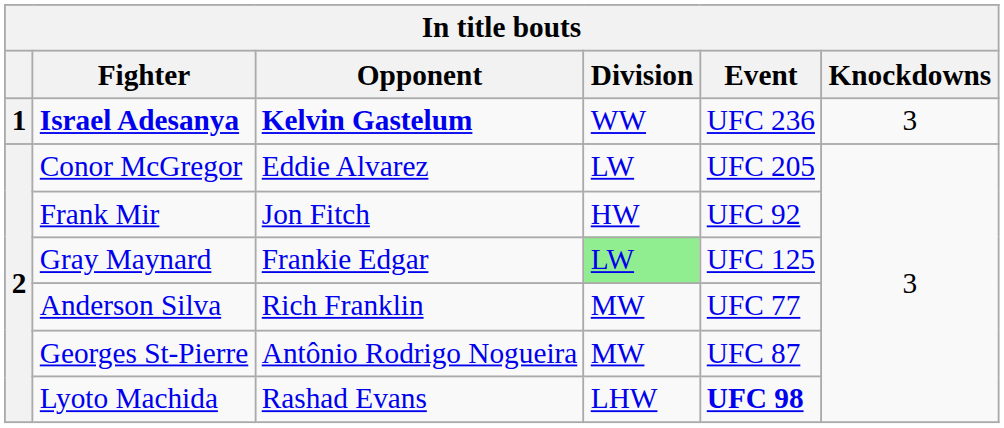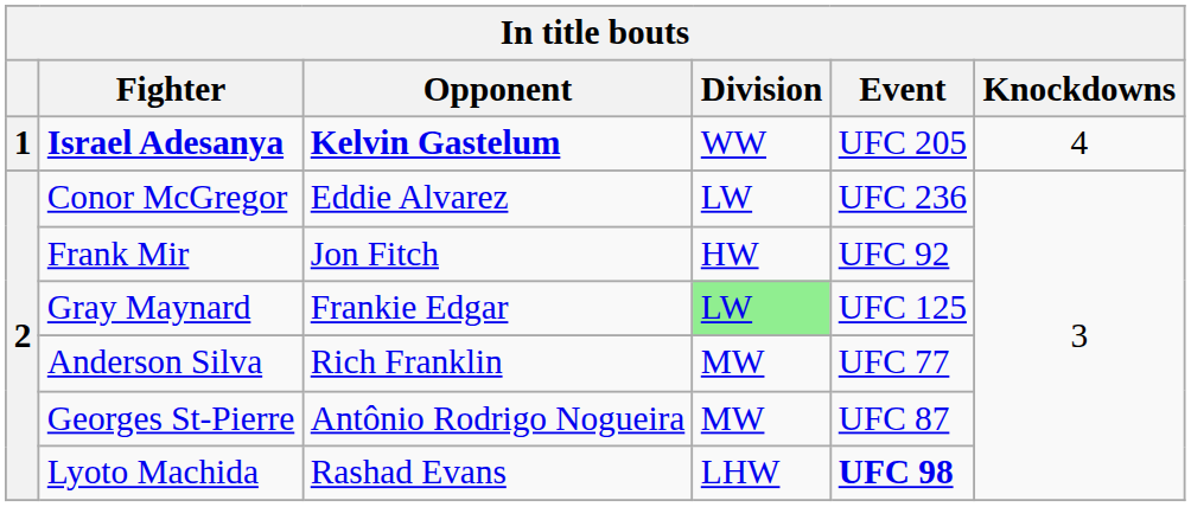Israel Adesanya | Event: UFC 236 -> UFC 205
Israel Adesanya | Knockdowns: 3 -> 4
Conor McGregor | Event: UFC 205 -> UFC 236
